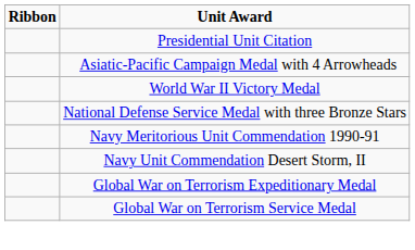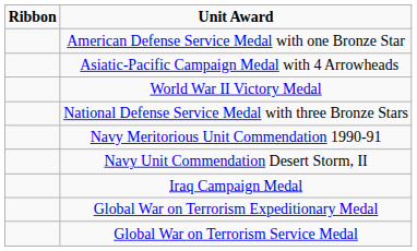- row: Presidential Unit Citation
+ row: American Defense Service Medal with one Bronze Star
+ row: Iraq Campaign Medal
